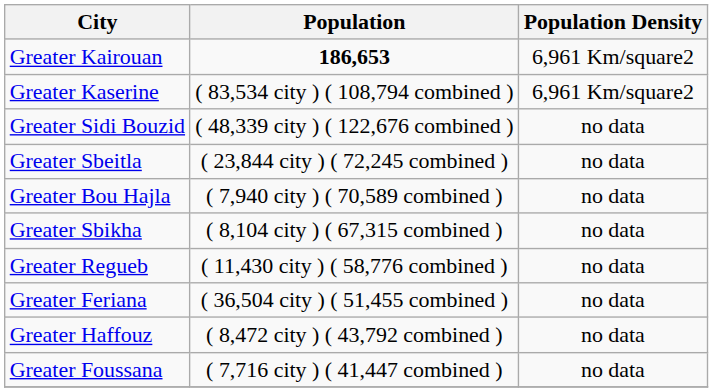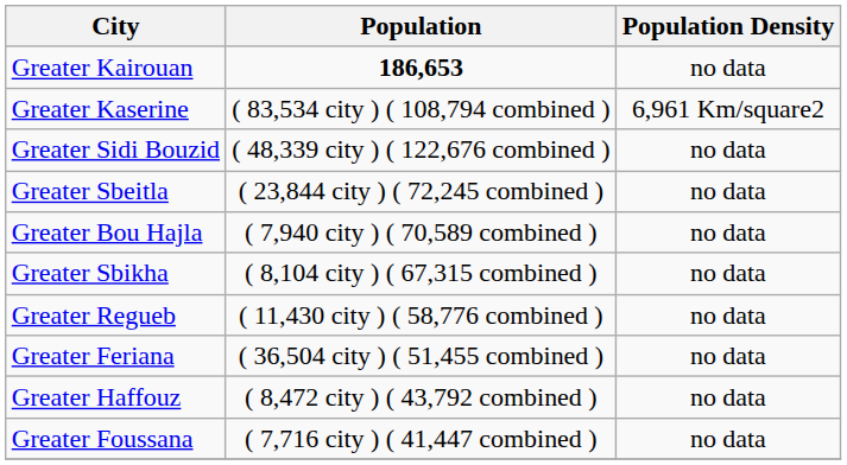Greater Kairouan | Population Density: 6,961 Km/square2 -> no data
